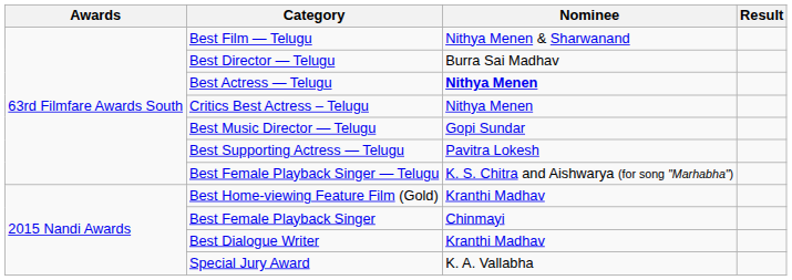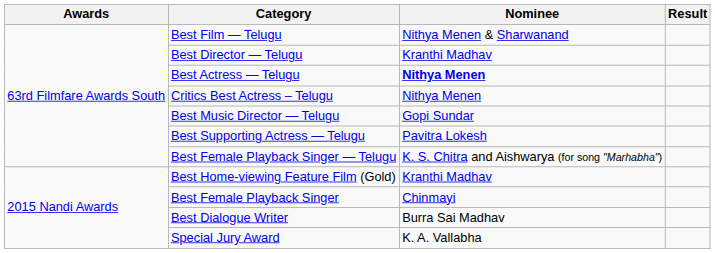Best Director — Telugu | Nominee: Burra Sai Madhav -> Kranthi Madhav
Best Dialogue Writer | Nominee: Kranthi Madhav -> Burra Sai Madhav
